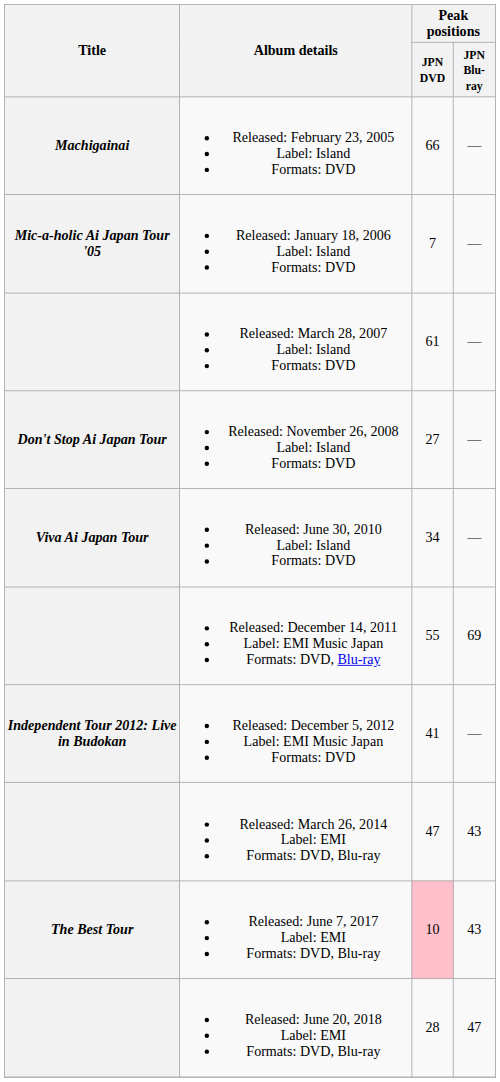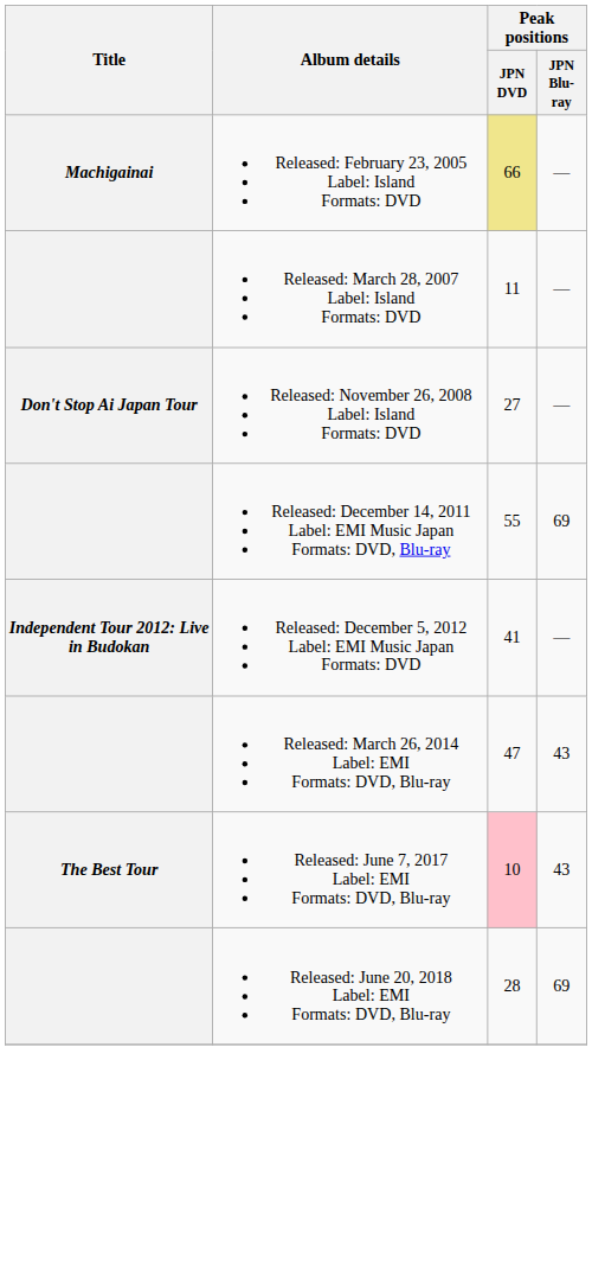Released: February 23, 2005 Label: Island Formats: DVD | Peak positions / JPN DVD: no background -> khaki background
- row: Mic-a-holic Ai Japan Tour '05 | Released: January 18, 2006 Label: Island Formats: DVD | 7 | —
Released: March 28, 2007 Label: Island Formats: DVD | Peak positions / JPN DVD: 61 -> 11
- row: Viva Ai Japan Tour | Released: June 30, 2010 Label: Island Formats: DVD | 34 | —
Released: June 20, 2018 Label: EMI Formats: DVD, Blu-ray | Peak positions / JPN Blu-ray: 47 -> 69
